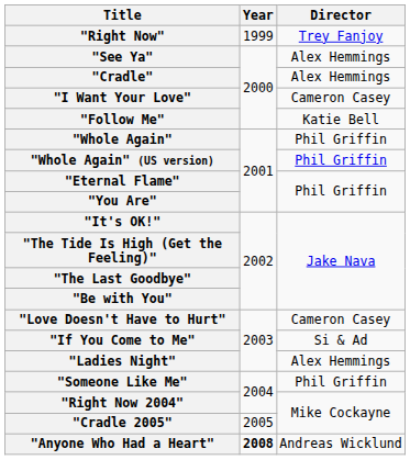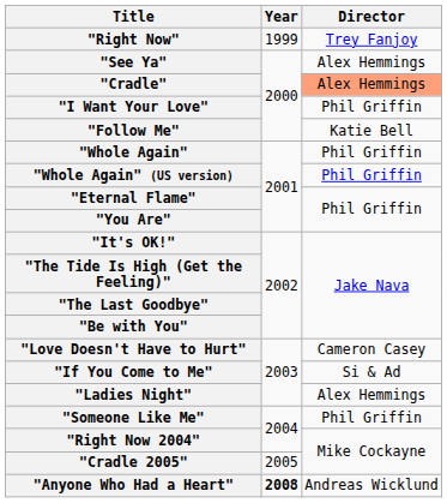"Cradle" | Director: no background -> lightsalmon background
"I Want Your Love" | Director: Cameron Casey -> Phil Griffin
